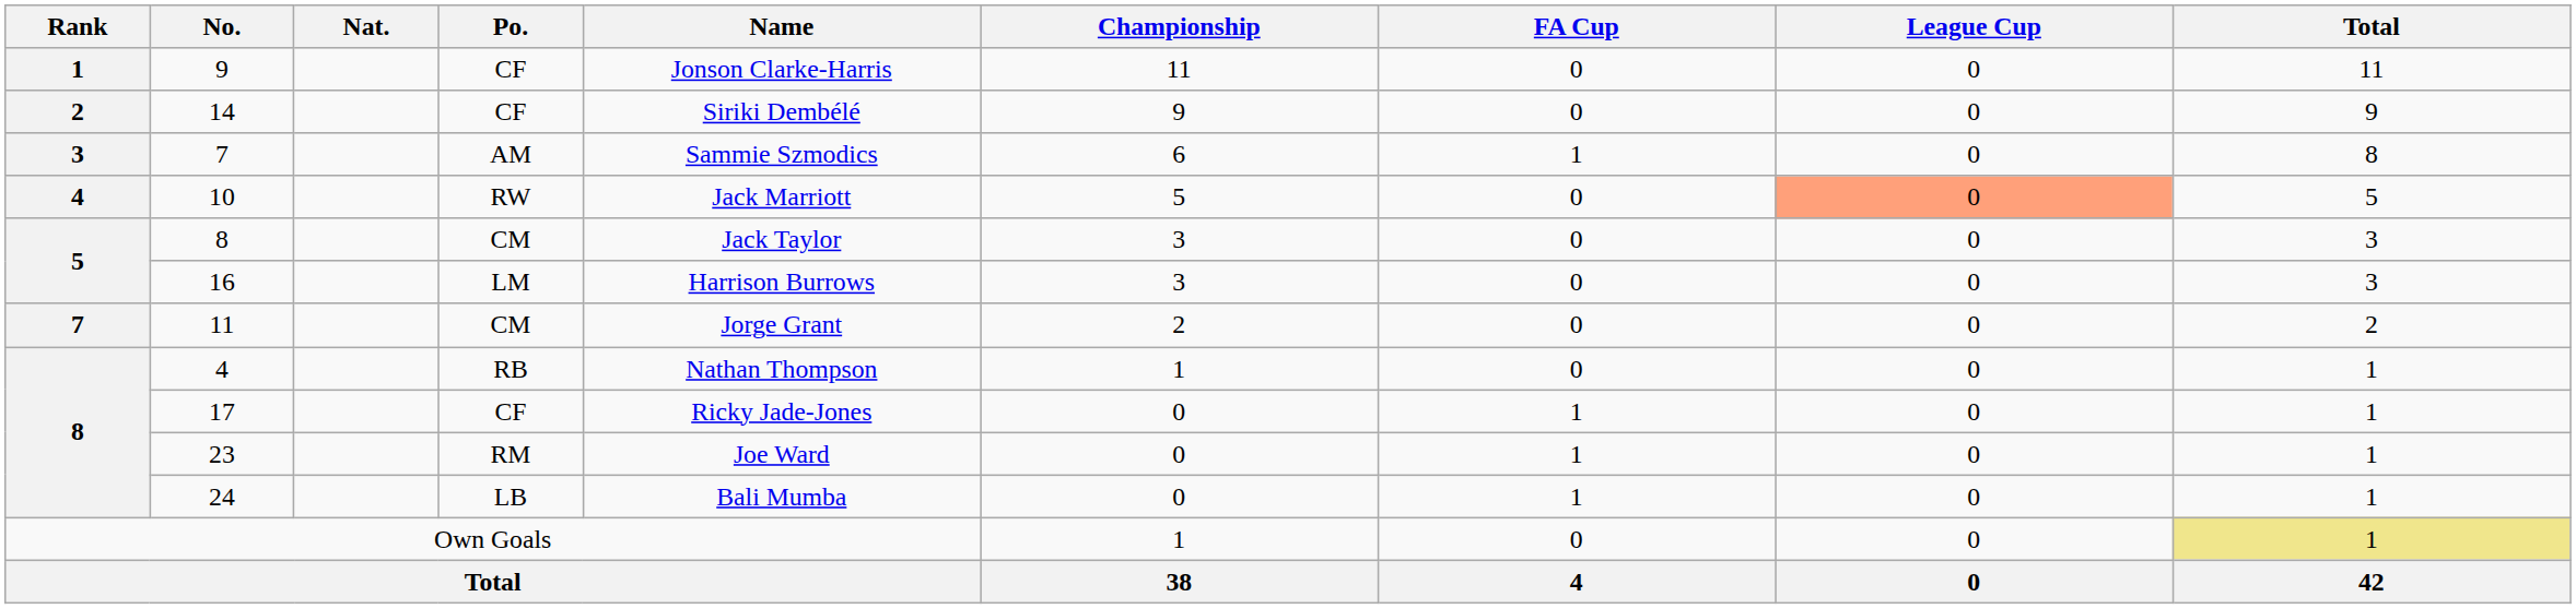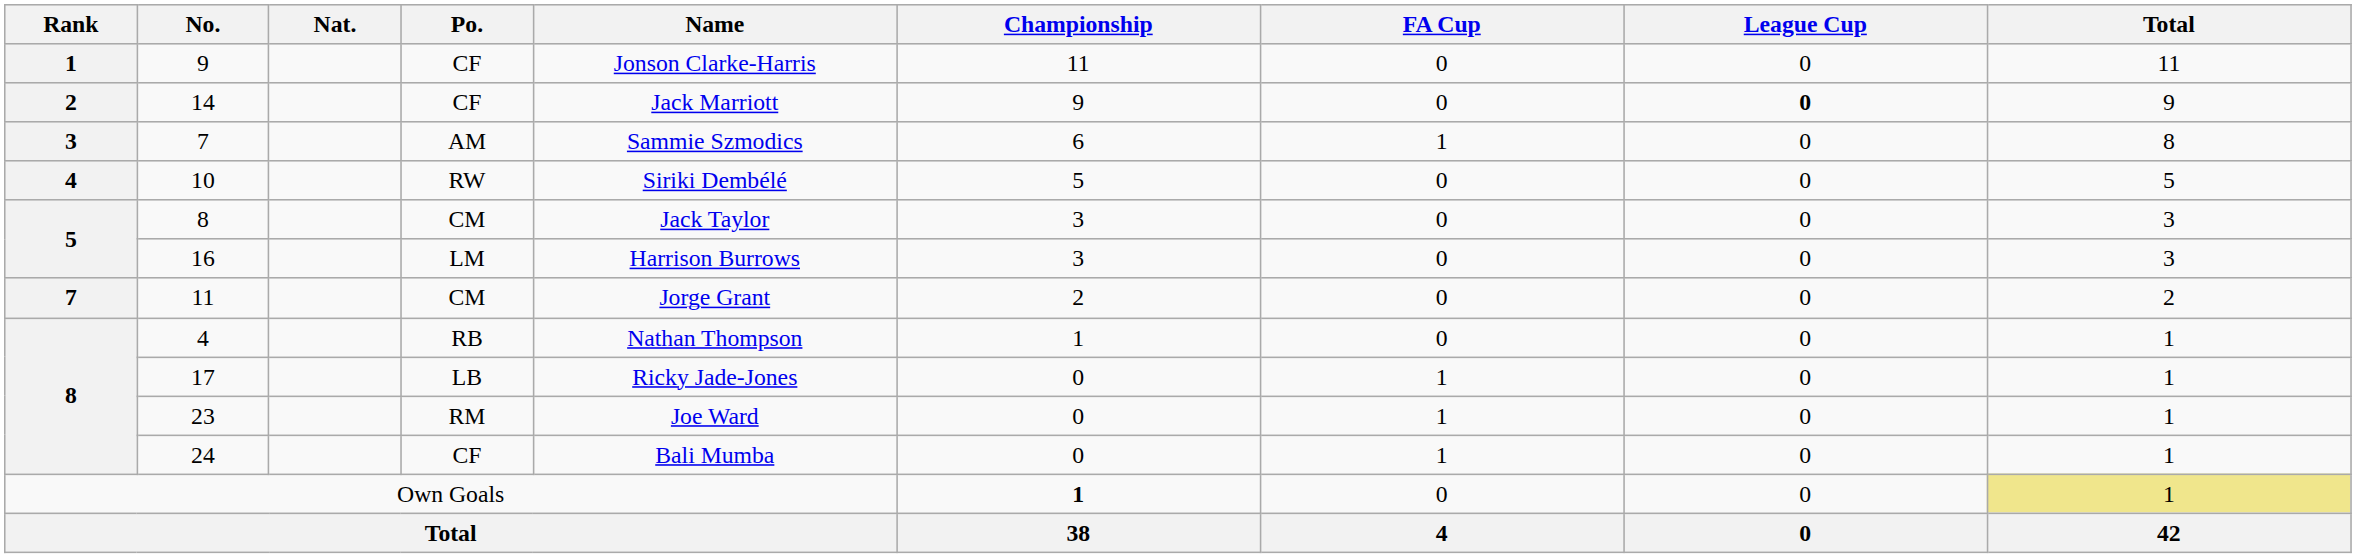14 | Name: Siriki Dembélé -> Jack Marriott
14 | League Cup: normal -> bold
10 | Name: Jack Marriott -> Siriki Dembélé
10 | League Cup: lightsalmon background -> no background
17 | Po.: CF -> LB
24 | Po.: LB -> CF
Own Goals | Championship: normal -> bold
